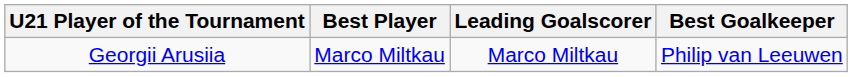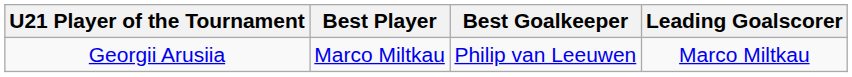columns swapped: Best Goalkeeper <-> Leading Goalscorer
